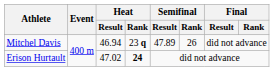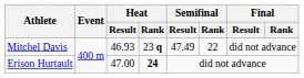Mitchel Davis | Heat / Result: 46.94 -> 46.93
Mitchel Davis | Semifinal / Result: 47.89 -> 47.49
Mitchel Davis | Semifinal / Rank: 26 -> 22
Erison Hurtault | Heat / Result: 47.02 -> 47.00
